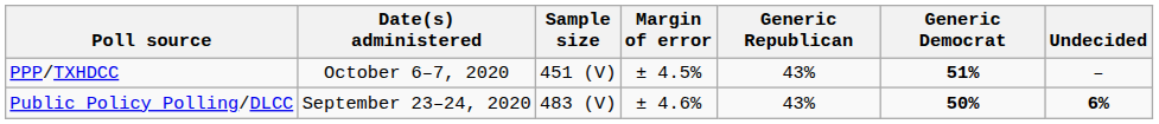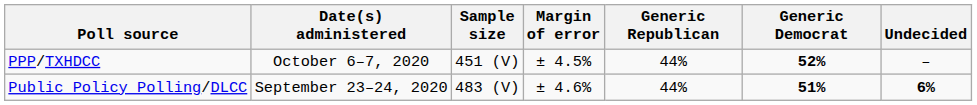PPP/TXHDCC | Generic Republican: 43% -> 44%
PPP/TXHDCC | Generic Democrat: 51% -> 52%
Public Policy Polling/DLCC | Generic Republican: 43% -> 44%
Public Policy Polling/DLCC | Generic Democrat: 50% -> 51%
